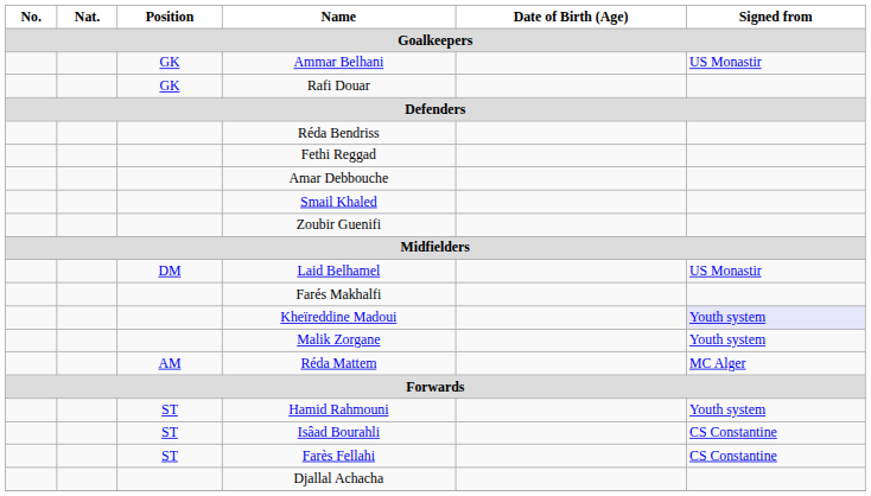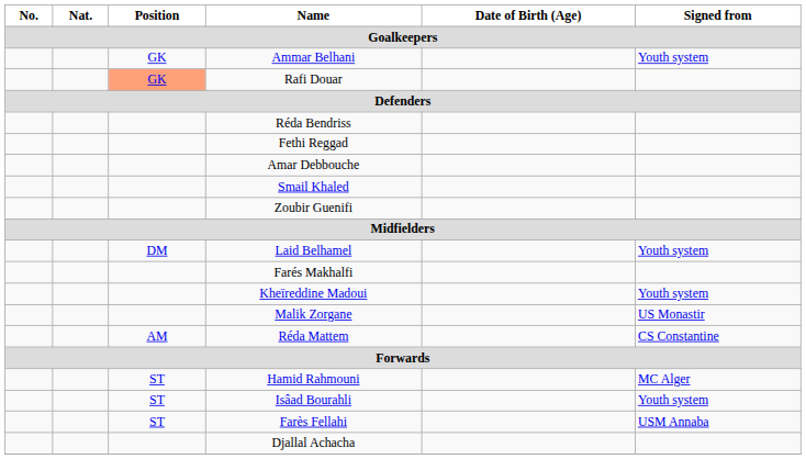Ammar Belhani | Signed from: US Monastir -> Youth system
Rafi Douar | Position: no background -> lightsalmon background
Laid Belhamel | Signed from: US Monastir -> Youth system
Kheïreddine Madoui | Signed from: lavender background -> no background
Malik Zorgane | Signed from: Youth system -> US Monastir
Réda Mattem | Signed from: MC Alger -> CS Constantine
Hamid Rahmouni | Signed from: Youth system -> MC Alger
Isâad Bourahli | Signed from: CS Constantine -> Youth system
Farès Fellahi | Signed from: CS Constantine -> USM Annaba
